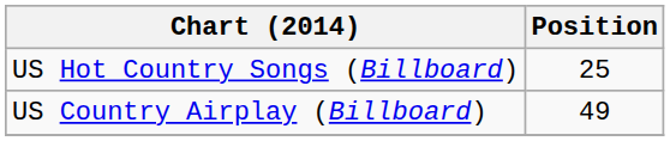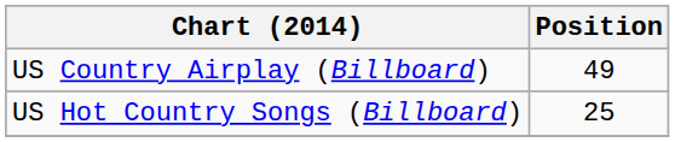rows swapped: US Country Airplay (Billboard) <-> US Hot Country Songs (Billboard)
